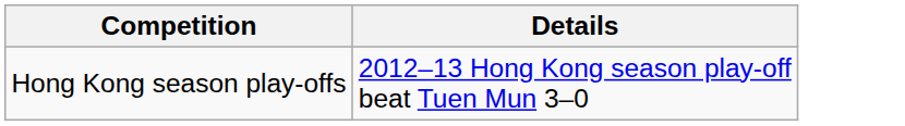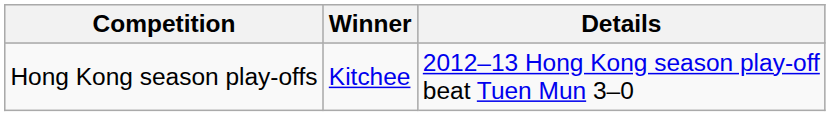+ column: Winner | Kitchee
